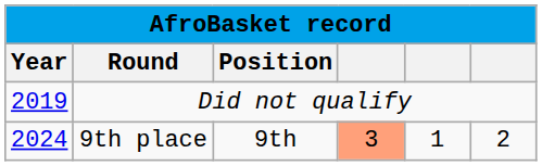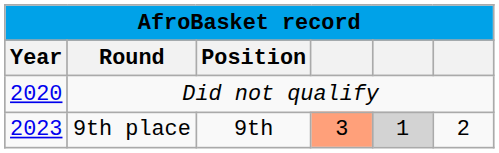Did not qualify | Year: 2019 -> 2020
9th place | Year: 2024 -> 2023
9th place | column 5: no background -> lightgrey background
